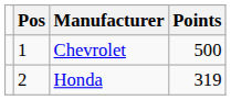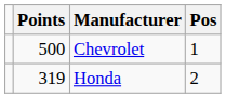columns swapped: Pos <-> Points
